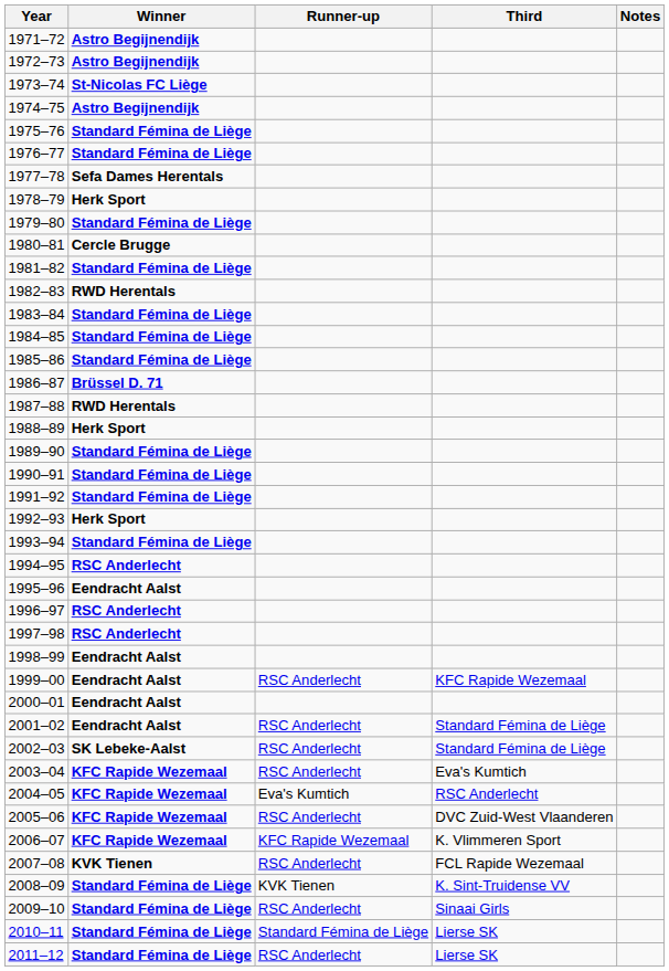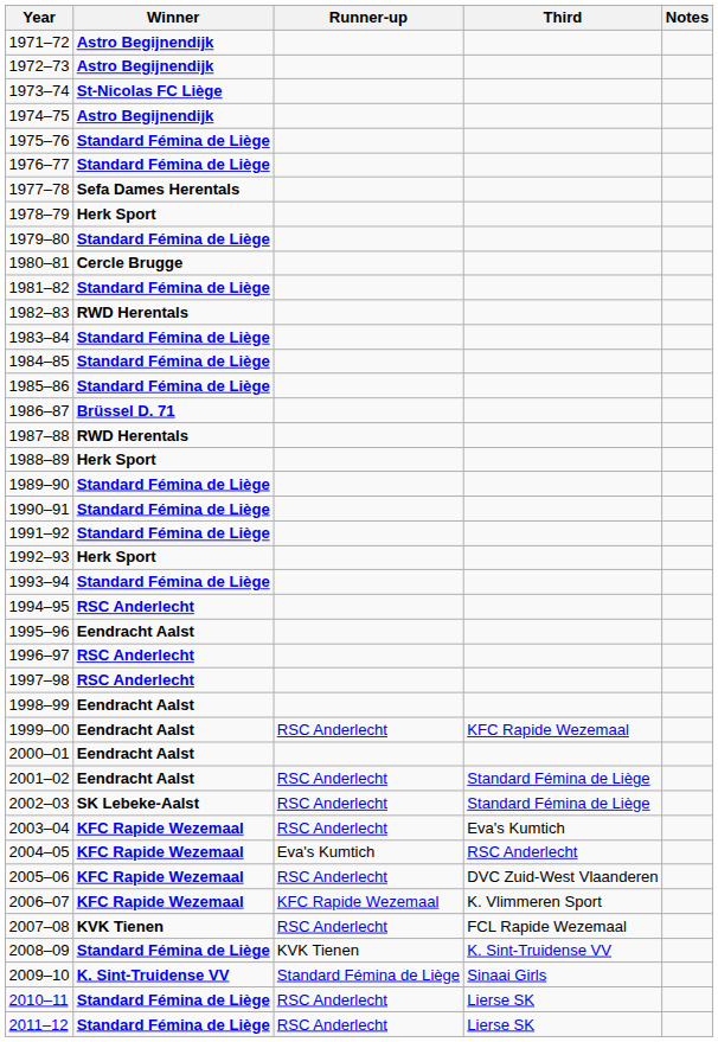2009–10 | Winner: Standard Fémina de Liège -> K. Sint-Truidense VV
2009–10 | Runner-up: RSC Anderlecht -> Standard Fémina de Liège
2010–11 | Runner-up: Standard Fémina de Liège -> RSC Anderlecht
